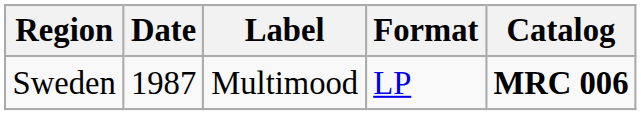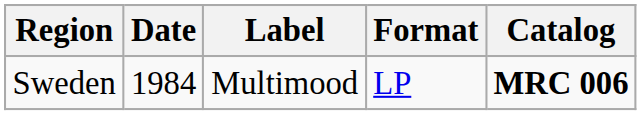Sweden | Date: 1987 -> 1984
